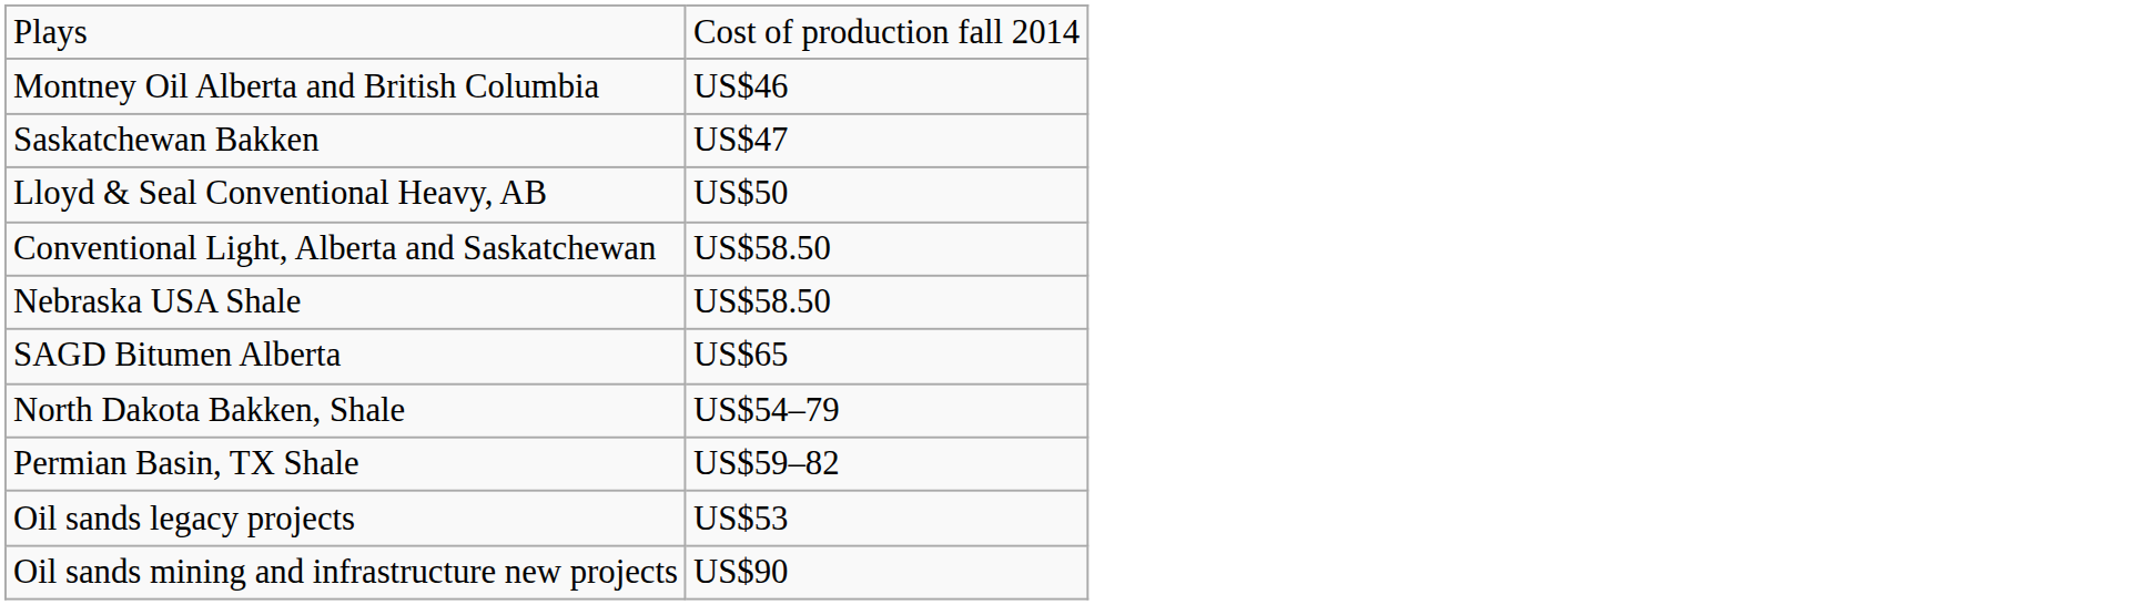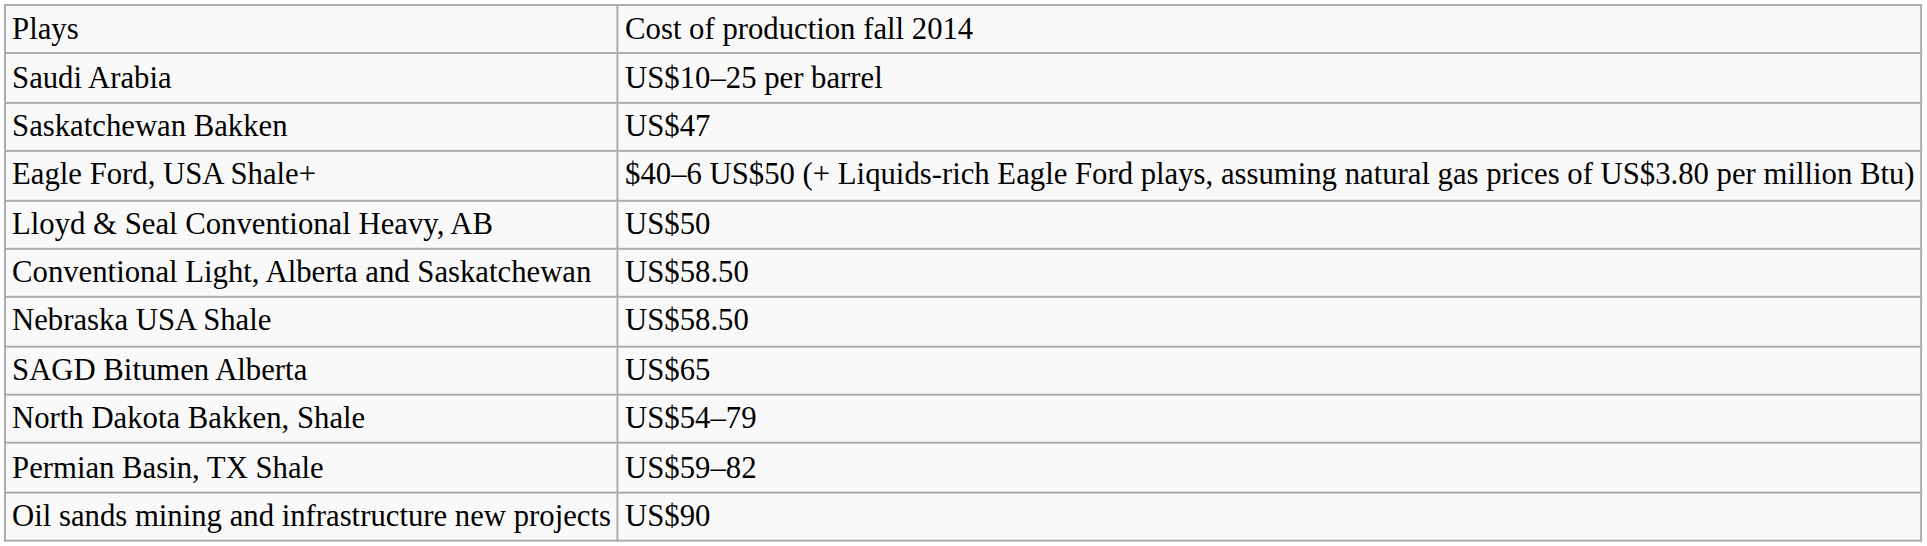+ row: Saudi Arabia | US$10–25 per barrel
- row: Montney Oil Alberta and British Columbia | US$46
+ row: Eagle Ford, USA Shale+ | $40–6 US$50 (+ Liquids-rich Eagle Ford plays, assuming natural gas prices of US$3.80 per million Btu)
- row: Oil sands legacy projects | US$53
